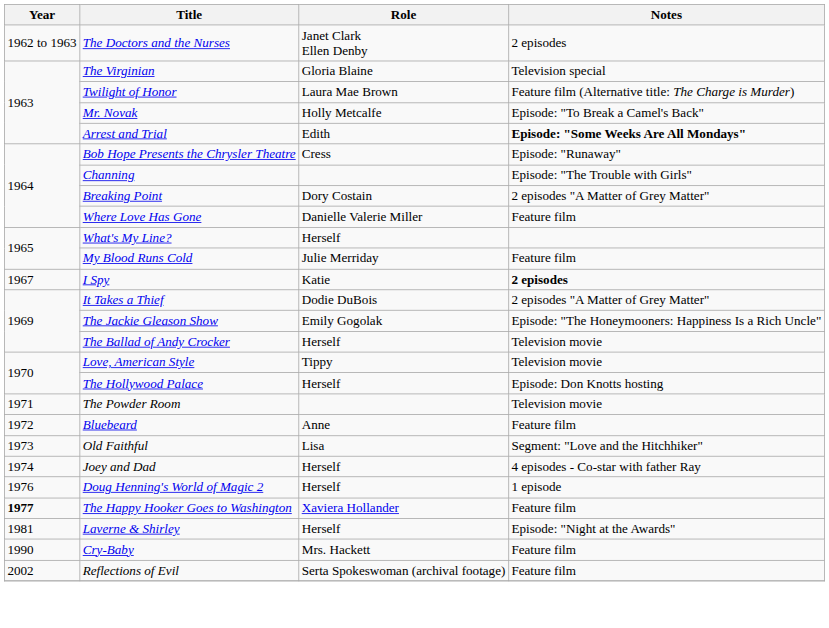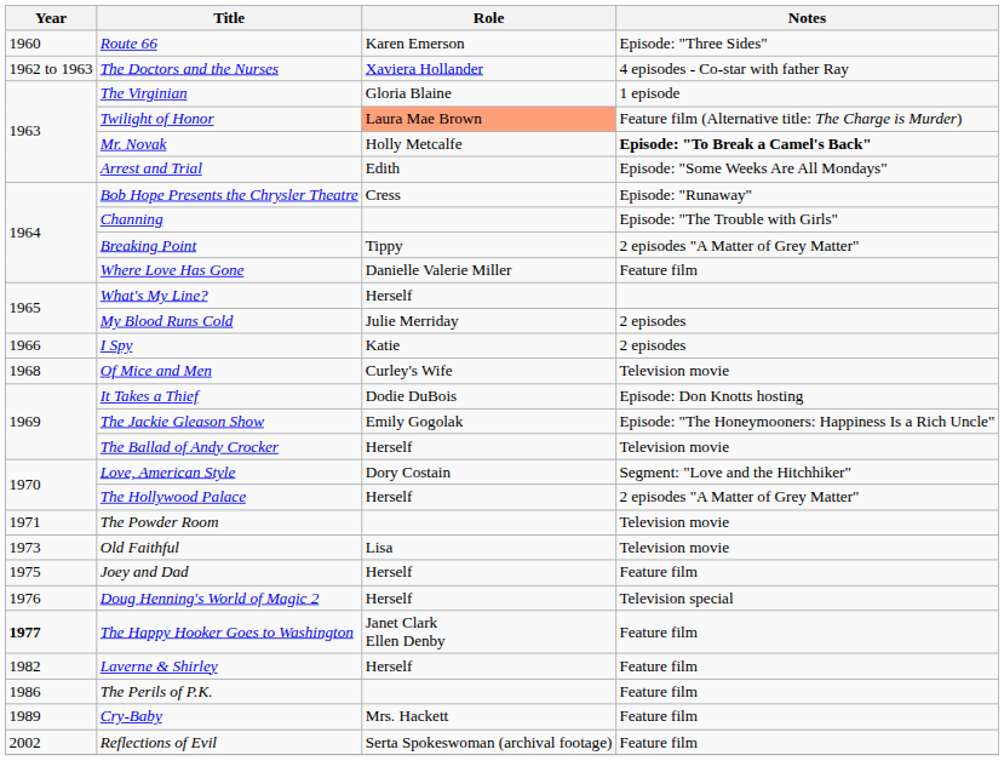+ row: 1960 | Route 66 | Karen Emerson | Episode: "Three Sides"
The Doctors and the Nurses | Role: Janet Clark Ellen Denby -> Xaviera Hollander
The Doctors and the Nurses | Notes: 2 episodes -> 4 episodes - Co-star with father Ray
The Virginian | Notes: Television special -> 1 episode
Twilight of Honor | Role: no background -> lightsalmon background
Mr. Novak | Notes: normal -> bold
Arrest and Trial | Notes: bold -> normal
Breaking Point | Role: Dory Costain -> Tippy
My Blood Runs Cold | Notes: Feature film -> 2 episodes
I Spy | Year: 1967 -> 1966
I Spy | Notes: bold -> normal
+ row: 1968 | Of Mice and Men | Curley's Wife | Television movie
It Takes a Thief | Notes: 2 episodes "A Matter of Grey Matter" -> Episode: Don Knotts hosting
Love, American Style | Role: Tippy -> Dory Costain
Love, American Style | Notes: Television movie -> Segment: "Love and the Hitchhiker"
The Hollywood Palace | Notes: Episode: Don Knotts hosting -> 2 episodes "A Matter of Grey Matter"
- row: 1972 | Bluebeard | Anne | Feature film
Old Faithful | Notes: Segment: "Love and the Hitchhiker" -> Television movie
Joey and Dad | Year: 1974 -> 1975
Joey and Dad | Notes: 4 episodes - Co-star with father Ray -> Feature film
Doug Henning's World of Magic 2 | Notes: 1 episode -> Television special
The Happy Hooker Goes to Washington | Role: Xaviera Hollander -> Janet Clark Ellen Denby
Laverne & Shirley | Year: 1981 -> 1982
Laverne & Shirley | Notes: Episode: "Night at the Awards" -> Feature film
+ row: 1986 | The Perils of P.K. | Feature film
Cry-Baby | Year: 1990 -> 1989
